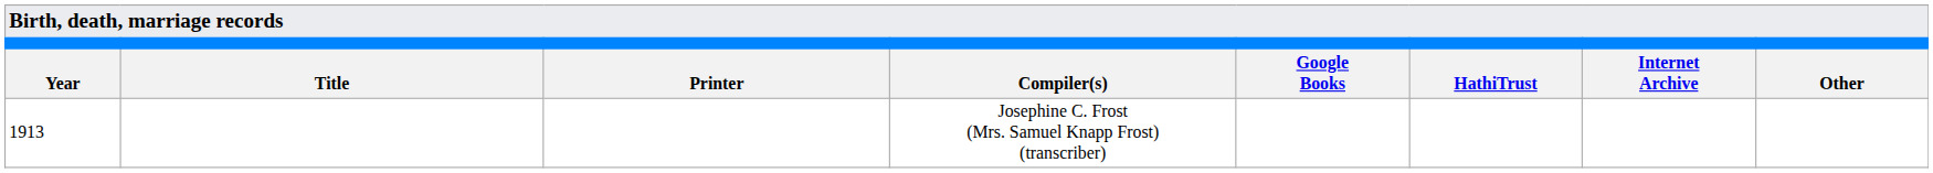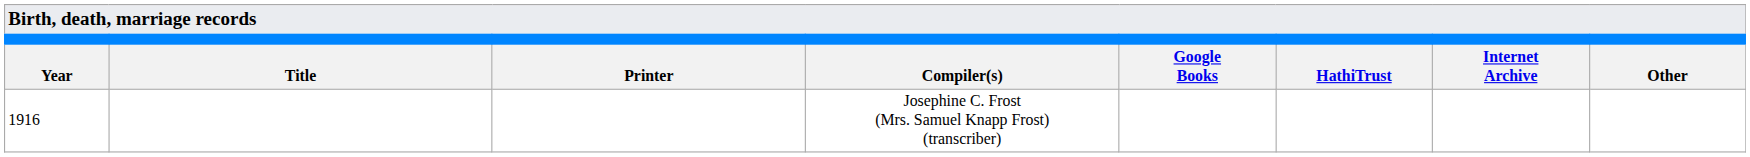Josephine C. Frost (Mrs. Samuel Knapp Frost) (transcriber) | Year: 1913 -> 1916
